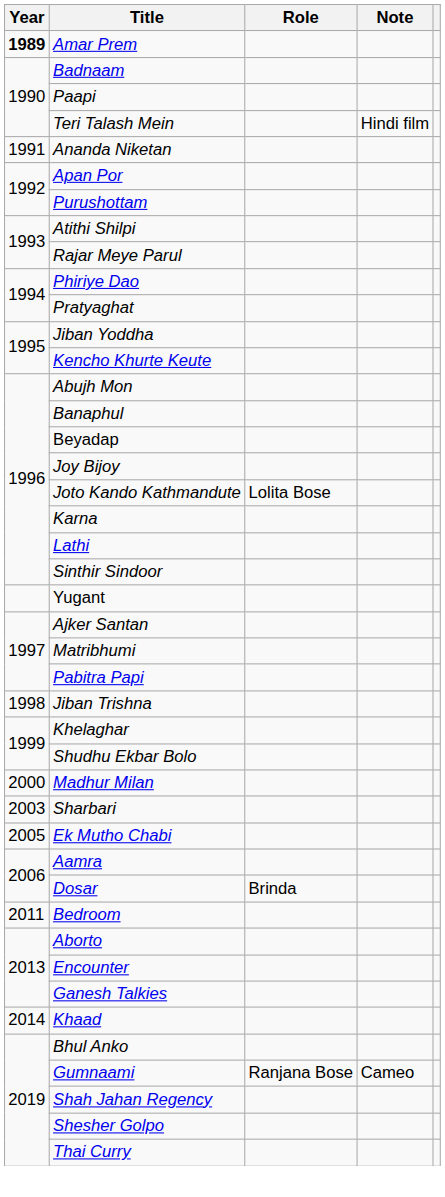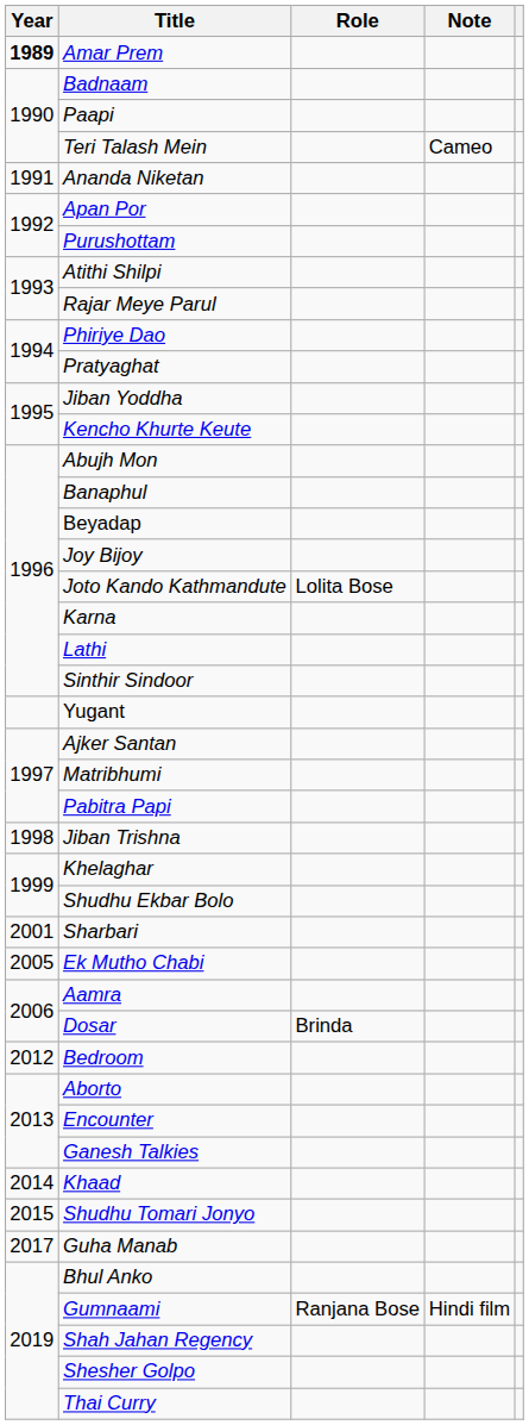Teri Talash Mein | Note: Hindi film -> Cameo
- row: 2000 | Madhur Milan
Sharbari | Year: 2003 -> 2001
Bedroom | Year: 2011 -> 2012
+ row: 2015 | Shudhu Tomari Jonyo
+ row: 2017 | Guha Manab
Gumnaami | Note: Cameo -> Hindi film
